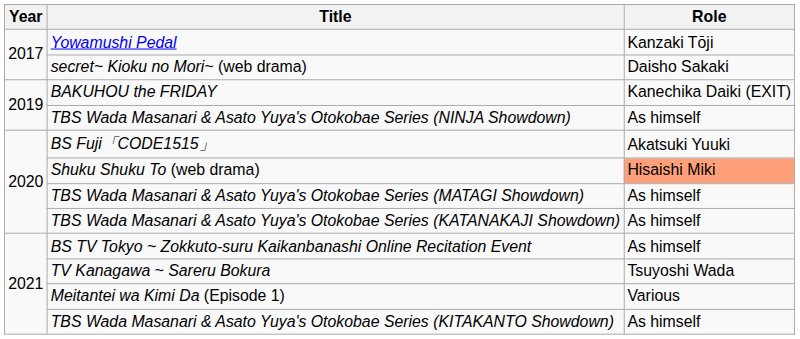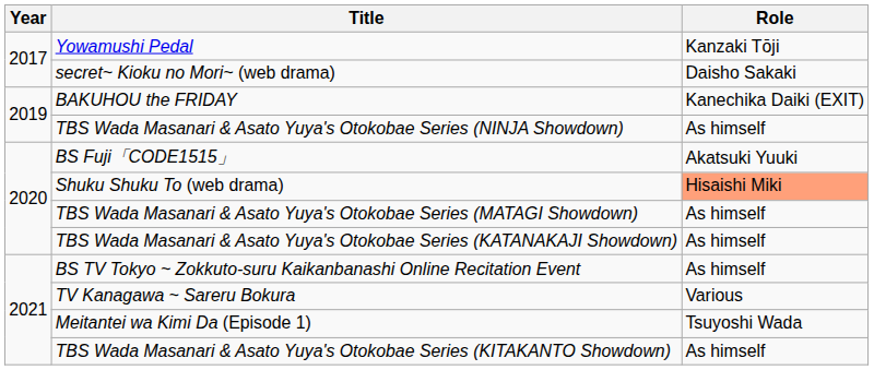TV Kanagawa ~ Sareru Bokura | Role: Tsuyoshi Wada -> Various
Meitantei wa Kimi Da (Episode 1) | Role: Various -> Tsuyoshi Wada
